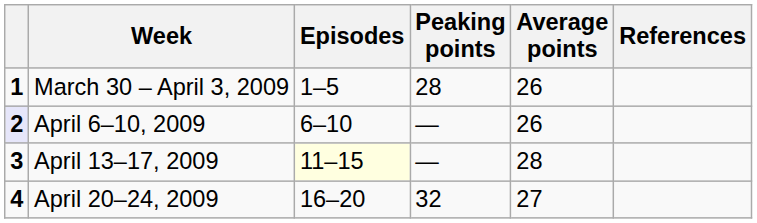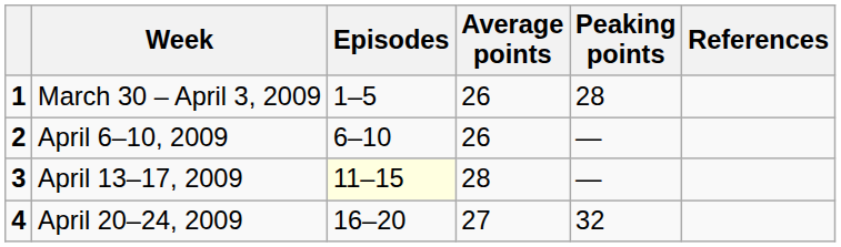columns swapped: Average points <-> Peaking points
April 6–10, 2009 | column 1: lavender background -> no background
